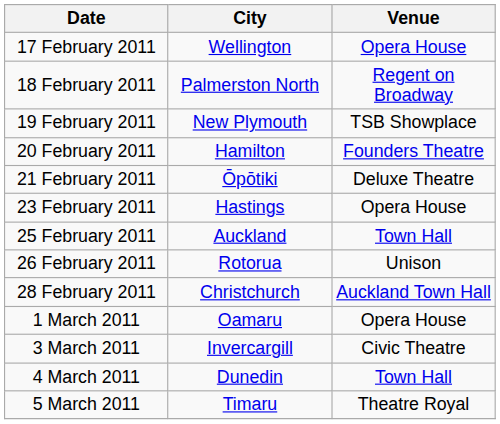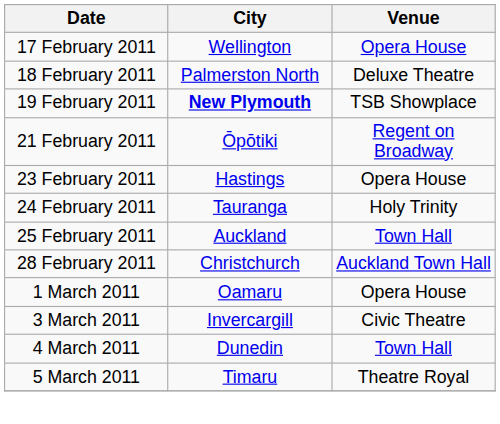18 February 2011 | Venue: Regent on Broadway -> Deluxe Theatre
19 February 2011 | City: normal -> bold
- row: 20 February 2011 | Hamilton | Founders Theatre
21 February 2011 | Venue: Deluxe Theatre -> Regent on Broadway
+ row: 24 February 2011 | Tauranga | Holy Trinity
- row: 26 February 2011 | Rotorua | Unison
